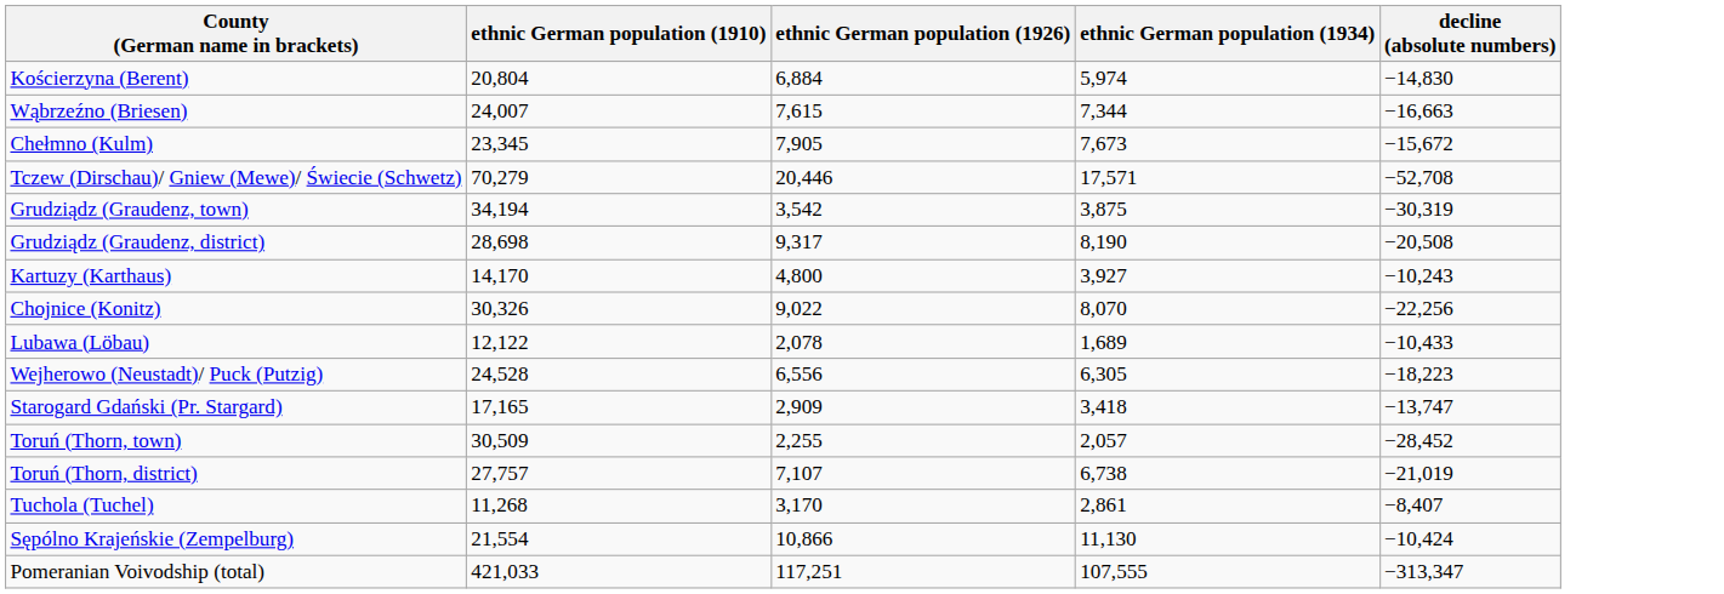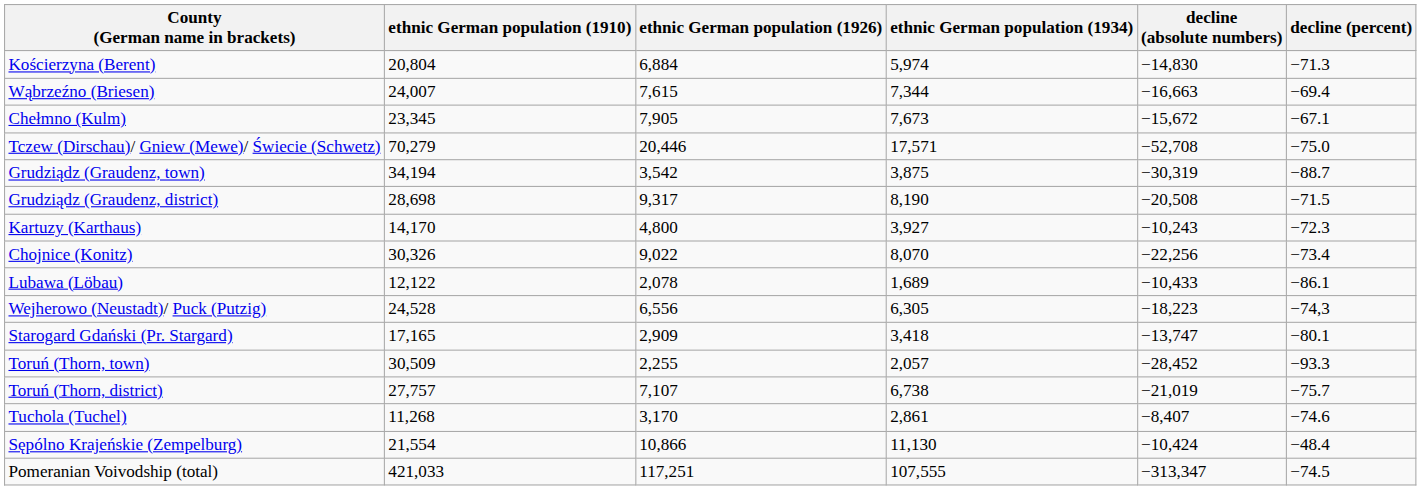+ column: decline (percent) | −71.3 | −69.4 | −67.1 | −75.0 | −88.7 | −71.5 | −72.3 | −73.4 | −86.1 | −74,3 | −80.1 | −93.3 | −75.7 | −74.6 | −48.4 | −74.5
